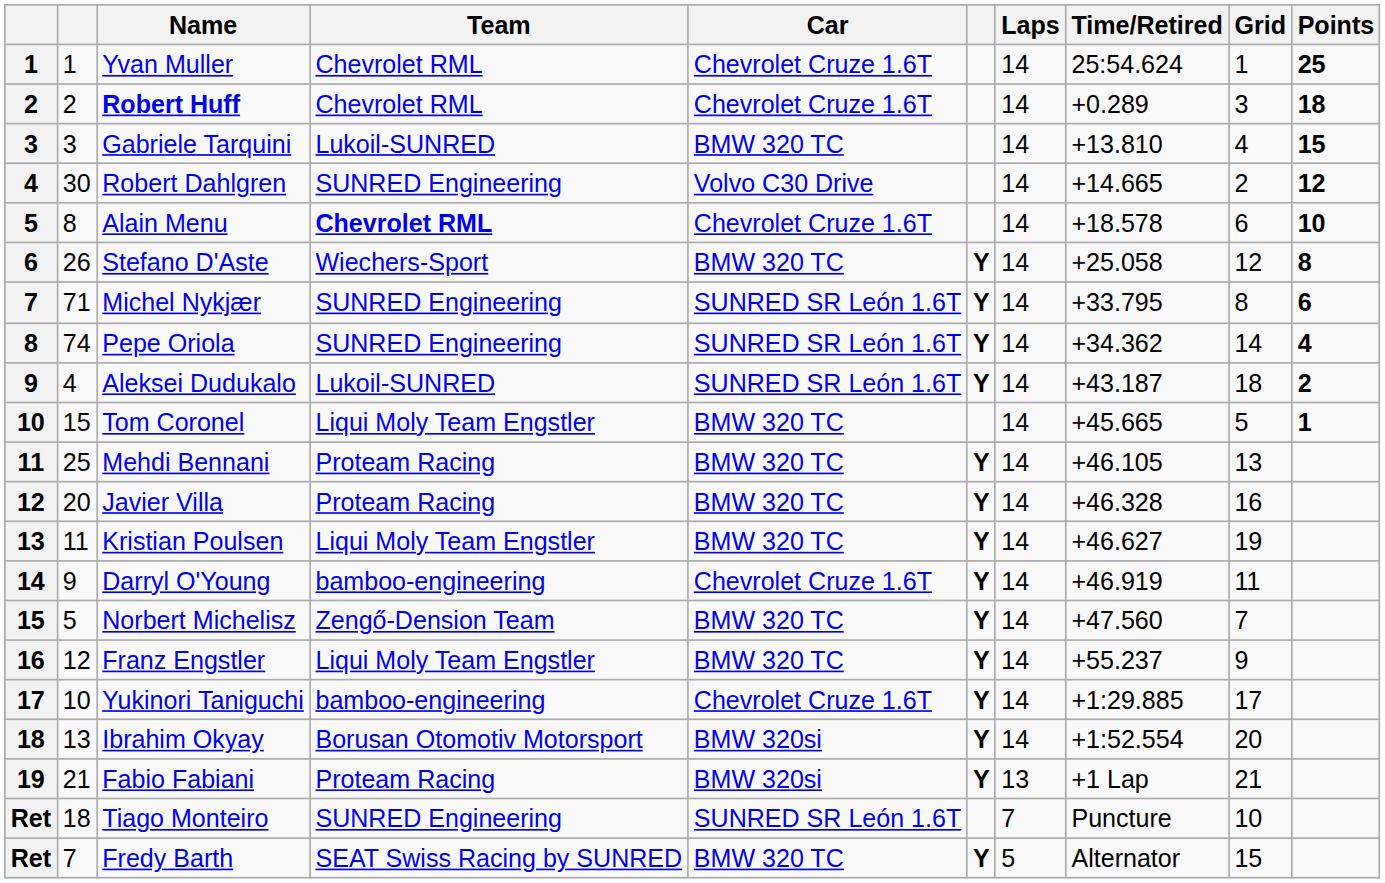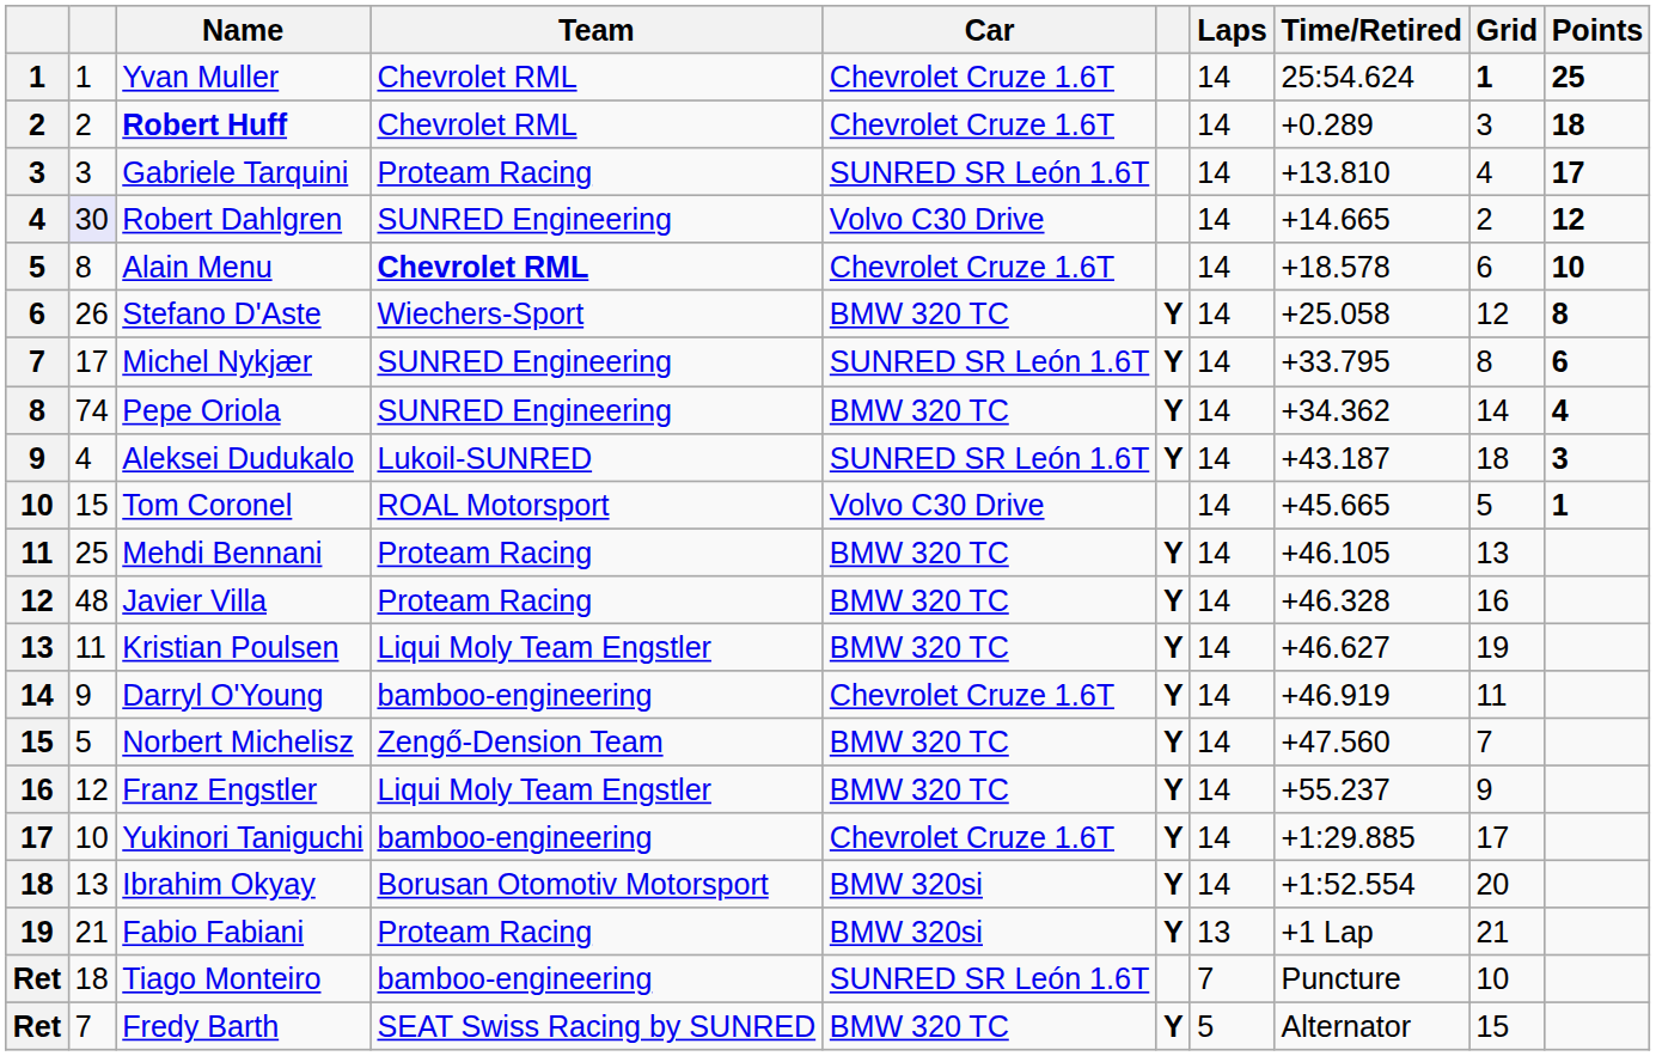Yvan Muller | Grid: normal -> bold
Gabriele Tarquini | Team: Lukoil-SUNRED -> Proteam Racing
Gabriele Tarquini | Car: BMW 320 TC -> SUNRED SR León 1.6T
Gabriele Tarquini | Points: 15 -> 17
Robert Dahlgren | column 2: no background -> lavender background
Michel Nykjær | column 2: 71 -> 17
Pepe Oriola | Car: SUNRED SR León 1.6T -> BMW 320 TC
Aleksei Dudukalo | Points: 2 -> 3
Tom Coronel | Team: Liqui Moly Team Engstler -> ROAL Motorsport
Tom Coronel | Car: BMW 320 TC -> Volvo C30 Drive
Javier Villa | column 2: 20 -> 48
Tiago Monteiro | Team: SUNRED Engineering -> bamboo-engineering
